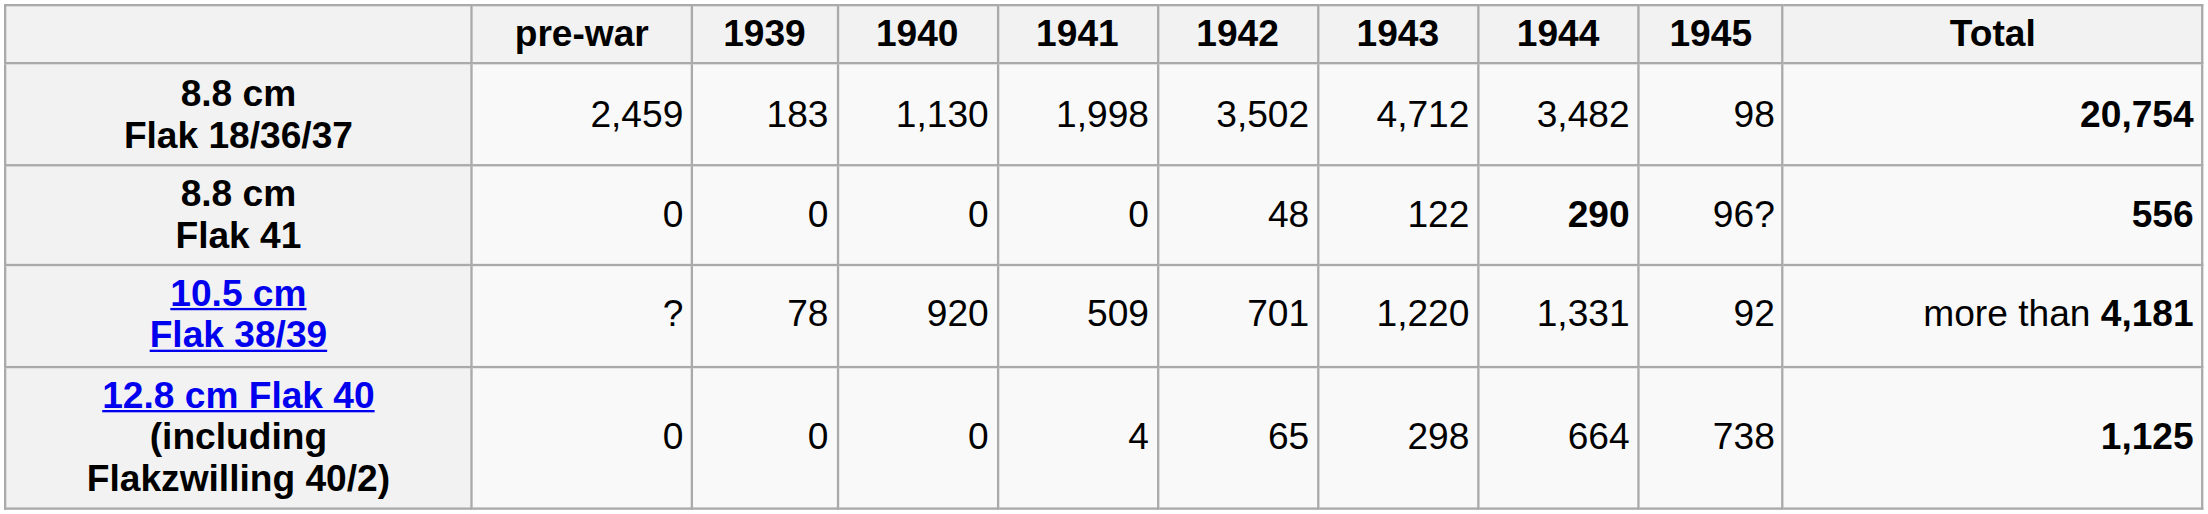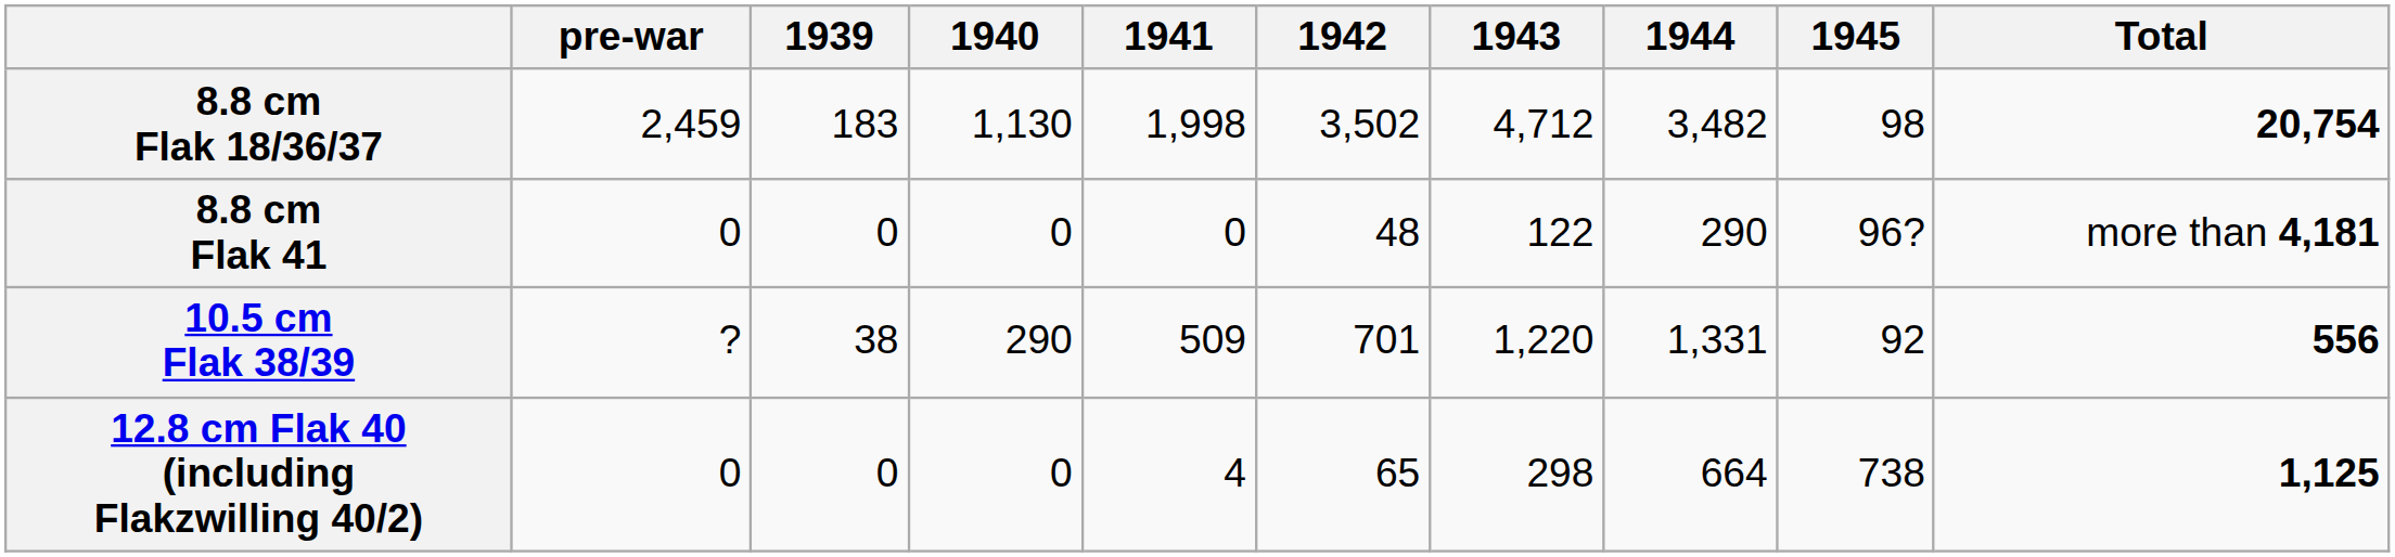8.8 cm Flak 41 | 1944: bold -> normal
8.8 cm Flak 41 | Total: 556 -> more than 4,181
10.5 cm Flak 38/39 | 1939: 78 -> 38
10.5 cm Flak 38/39 | 1940: 920 -> 290
10.5 cm Flak 38/39 | Total: more than 4,181 -> 556
